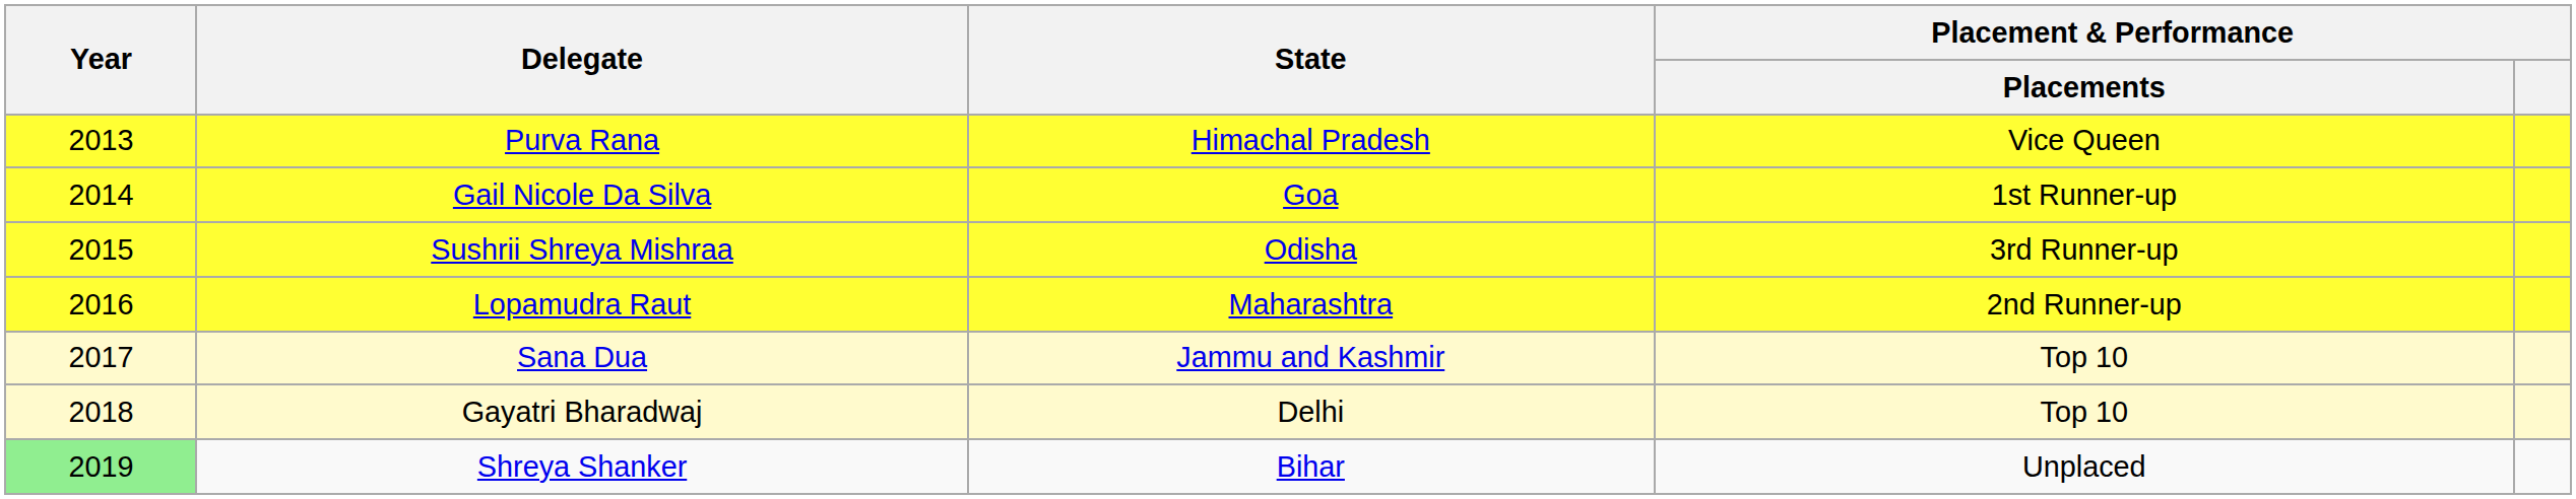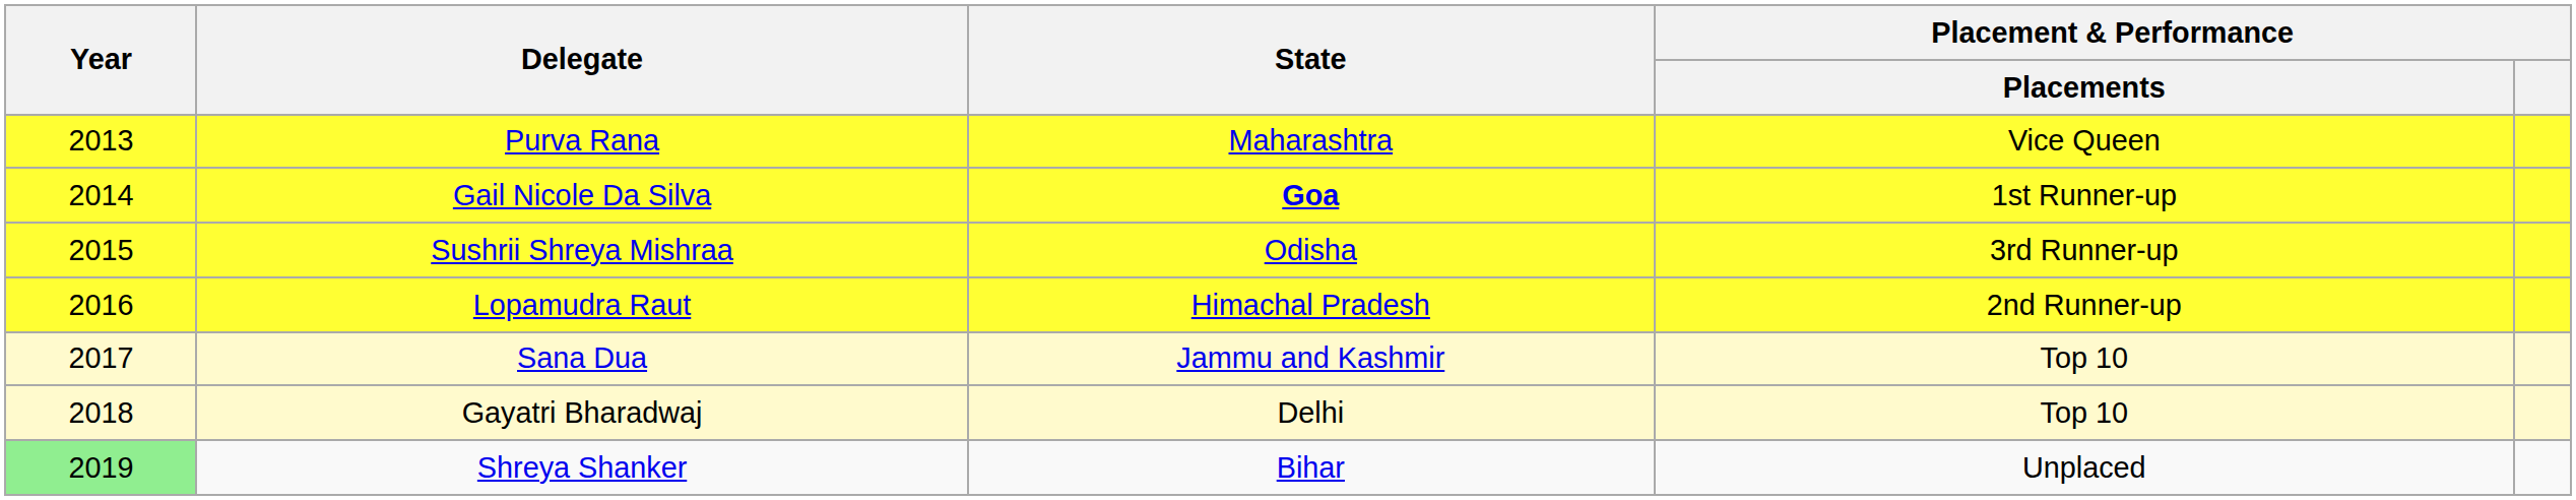Purva Rana | State: Himachal Pradesh -> Maharashtra
Gail Nicole Da Silva | State: normal -> bold
Lopamudra Raut | State: Maharashtra -> Himachal Pradesh
